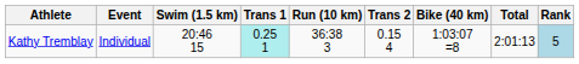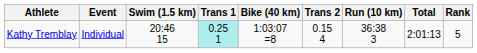columns swapped: Bike (40 km) <-> Run (10 km)
Kathy Tremblay | Rank: lightblue background -> no background
